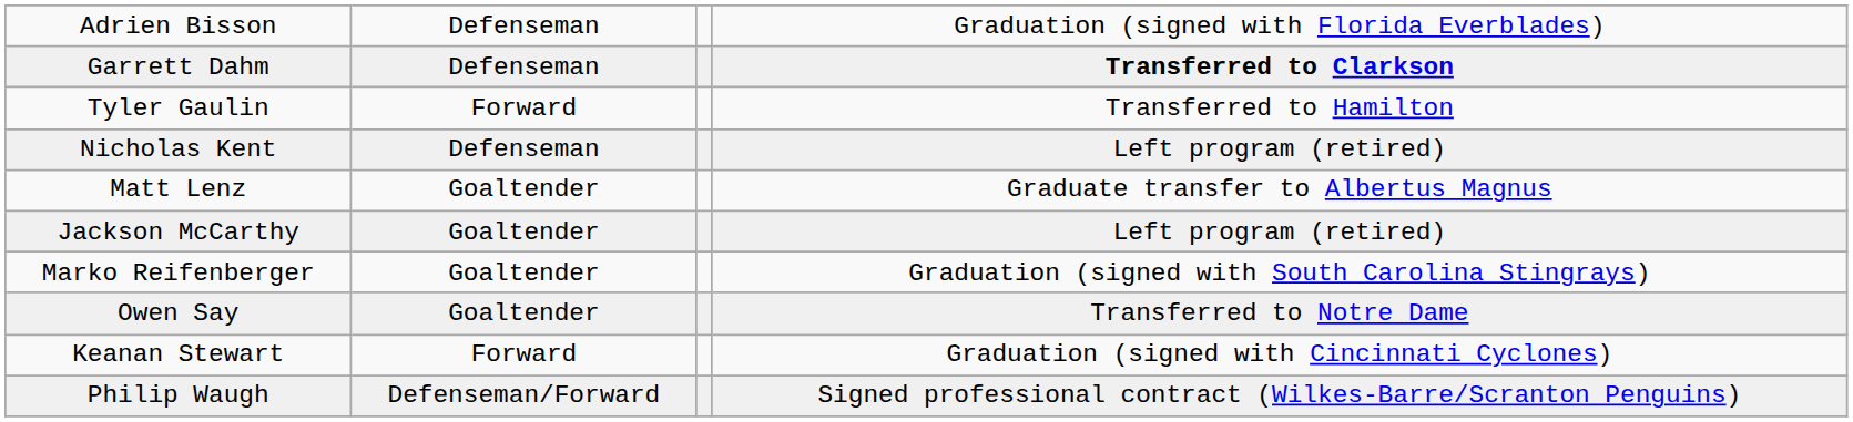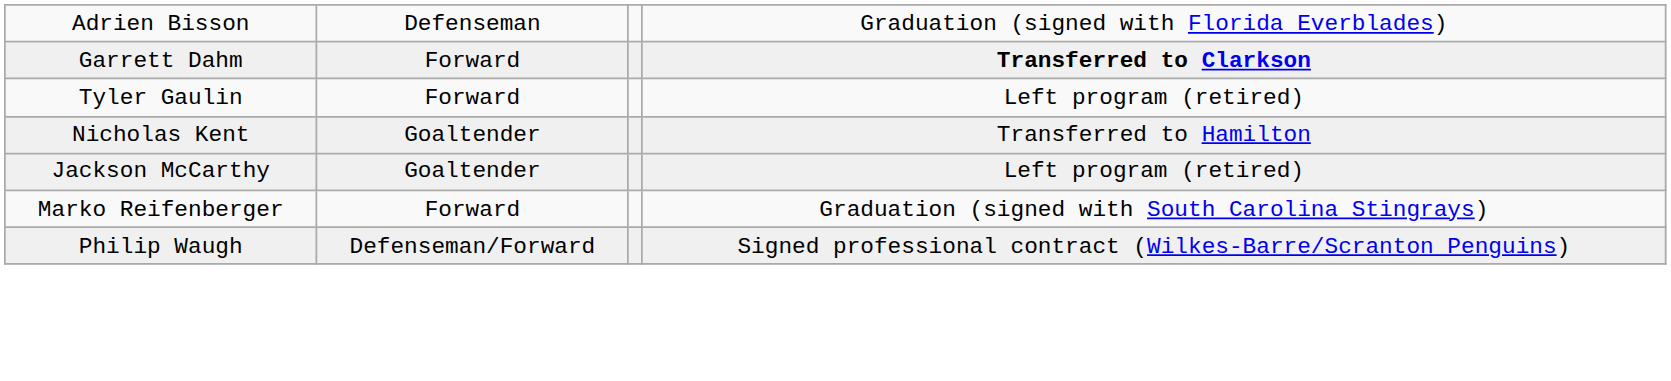Garrett Dahm | column 2: Defenseman -> Forward
Tyler Gaulin | column 4: Transferred to Hamilton -> Left program (retired)
Nicholas Kent | column 2: Defenseman -> Goaltender
Nicholas Kent | column 4: Left program (retired) -> Transferred to Hamilton
- row: Matt Lenz | Goaltender | Graduate transfer to Albertus Magnus
Marko Reifenberger | column 2: Goaltender -> Forward
- row: Owen Say | Goaltender | Transferred to Notre Dame
- row: Keanan Stewart | Forward | Graduation (signed with Cincinnati Cyclones)
